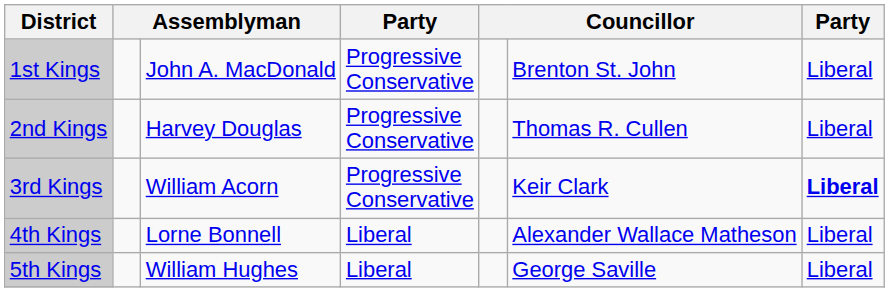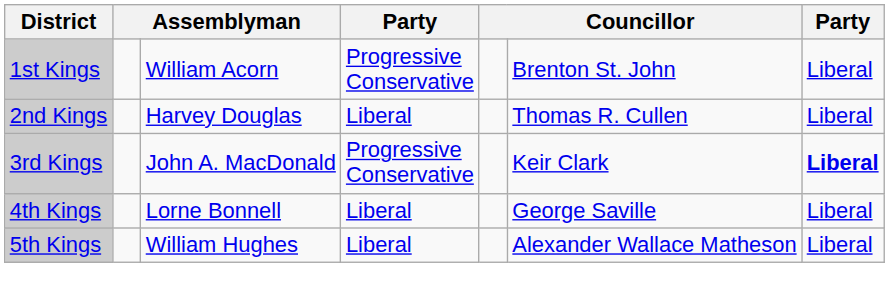1st Kings | column 3: John A. MacDonald -> William Acorn
2nd Kings | column 4: Progressive Conservative -> Liberal
3rd Kings | column 3: William Acorn -> John A. MacDonald
4th Kings | column 6: Alexander Wallace Matheson -> George Saville
5th Kings | column 6: George Saville -> Alexander Wallace Matheson
